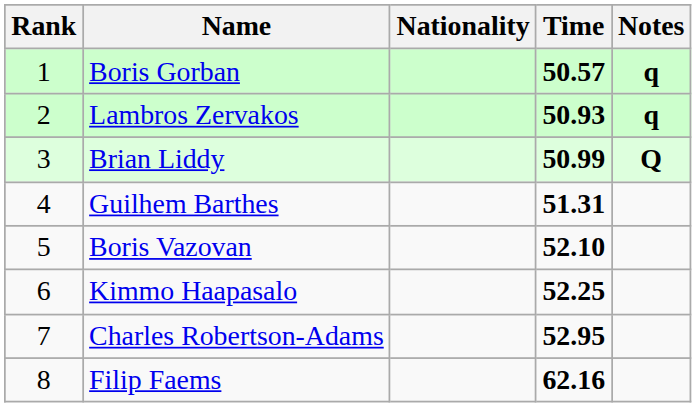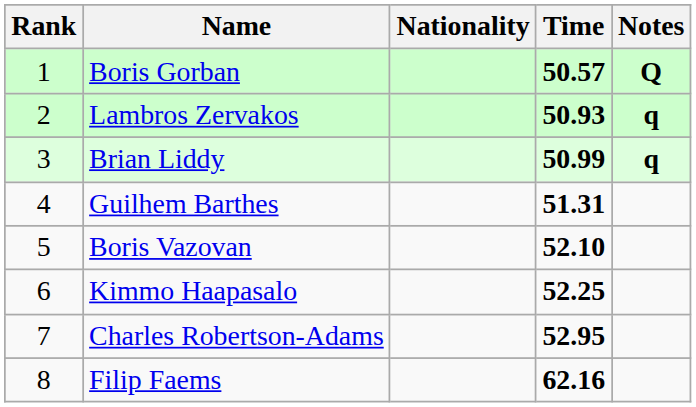Boris Gorban | Notes: q -> Q
Brian Liddy | Notes: Q -> q
